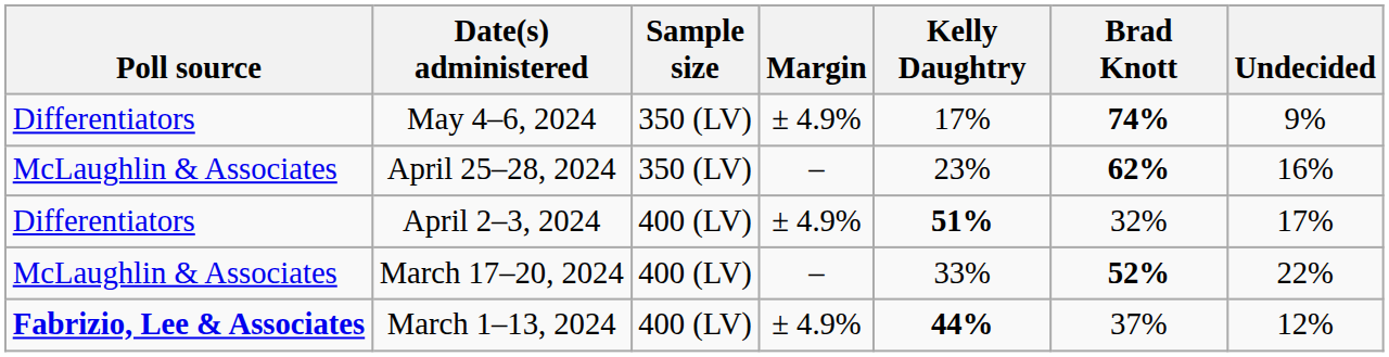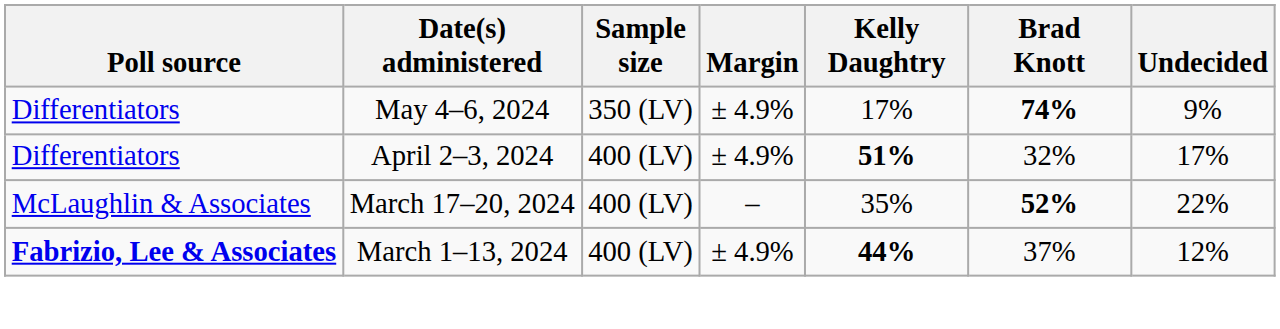- row: McLaughlin & Associates | April 25–28, 2024 | 350 (LV) | – | 23% | 62% | 16%
March 17–20, 2024 | Kelly Daughtry: 33% -> 35%
